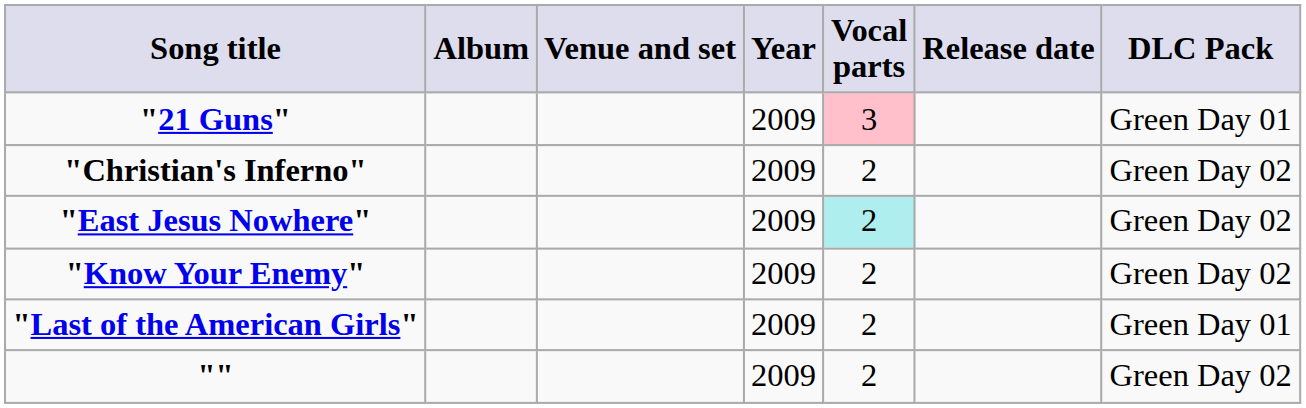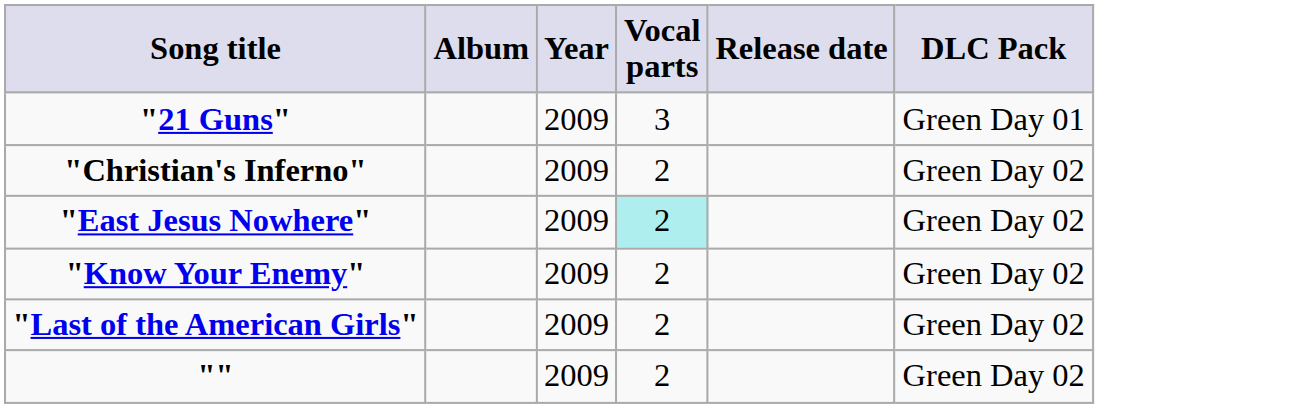- column: Venue and set
"21 Guns" | Vocal parts: pink background -> no background
"Last of the American Girls" | DLC Pack: Green Day 01 -> Green Day 02
